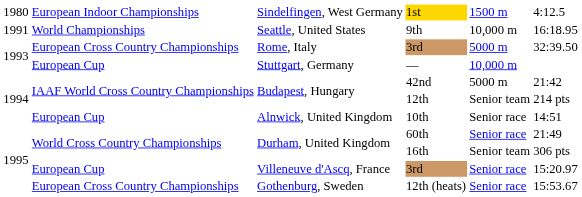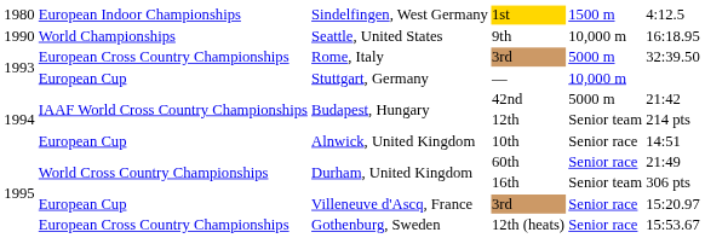9th | column 1: 1991 -> 1990
